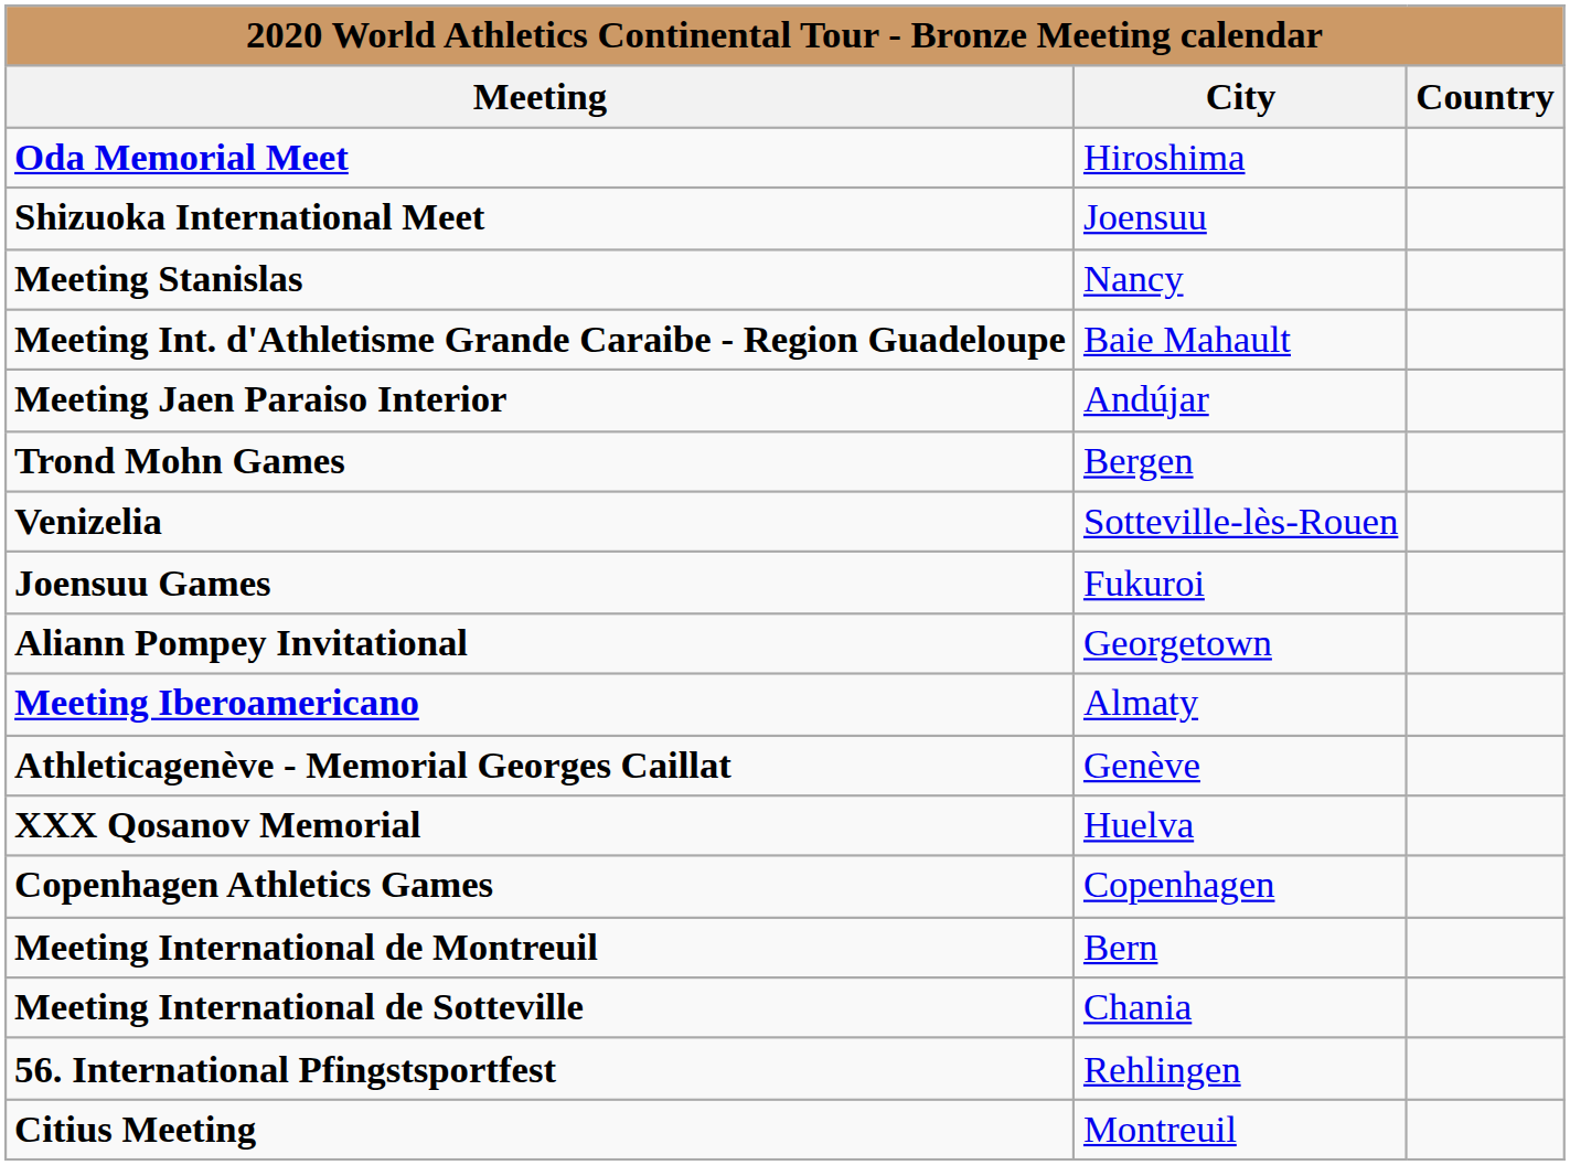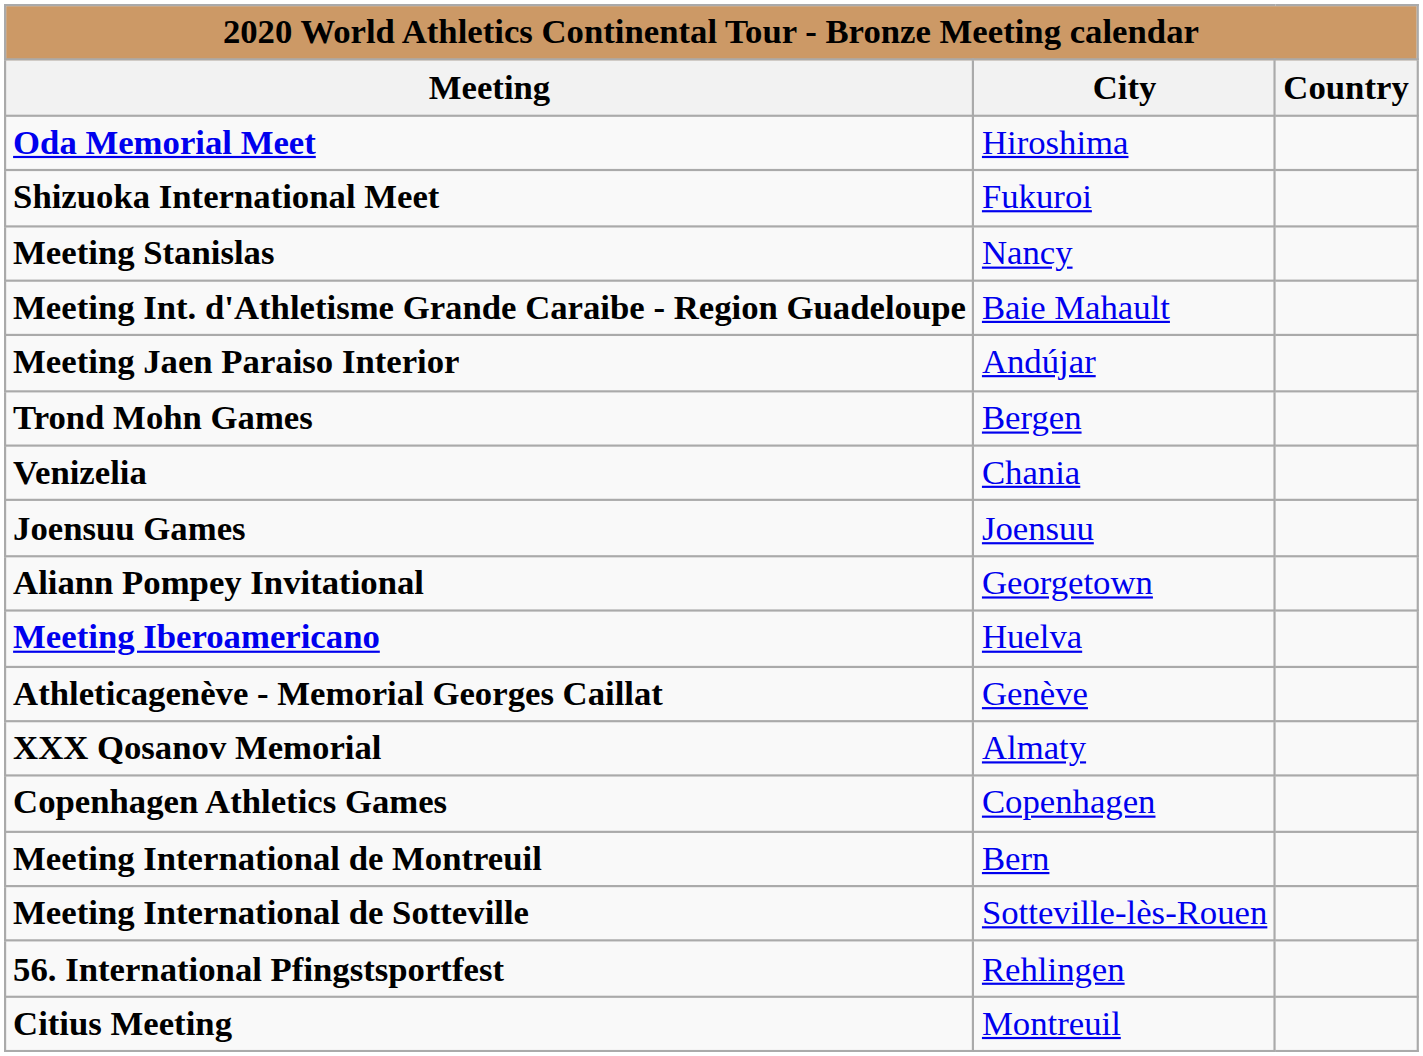Shizuoka International Meet | City: Joensuu -> Fukuroi
Venizelia | City: Sotteville-lès-Rouen -> Chania
Joensuu Games | City: Fukuroi -> Joensuu
Meeting Iberoamericano | City: Almaty -> Huelva
XXX Qosanov Memorial | City: Huelva -> Almaty
Meeting International de Sotteville | City: Chania -> Sotteville-lès-Rouen
